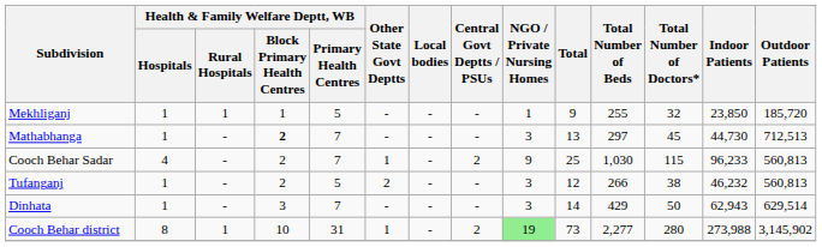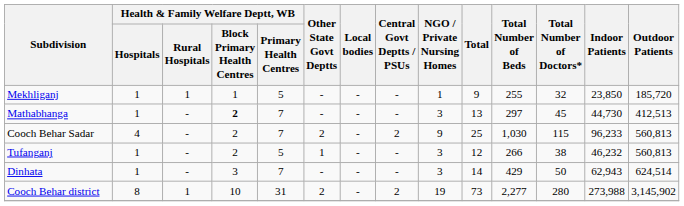Mathabhanga | Outdoor Patients: 712,513 -> 412,513
Cooch Behar Sadar | Other State Govt Deptts: 1 -> 2
Tufanganj | Other State Govt Deptts: 2 -> 1
Dinhata | Outdoor Patients: 629,514 -> 624,514
Cooch Behar district | Other State Govt Deptts: 1 -> 2
Cooch Behar district | NGO / Private Nursing Homes: lightgreen background -> no background
